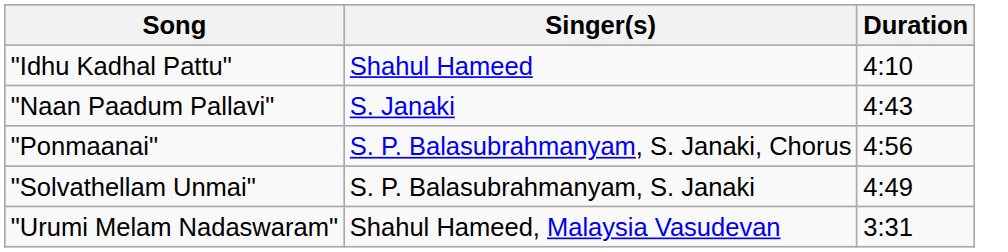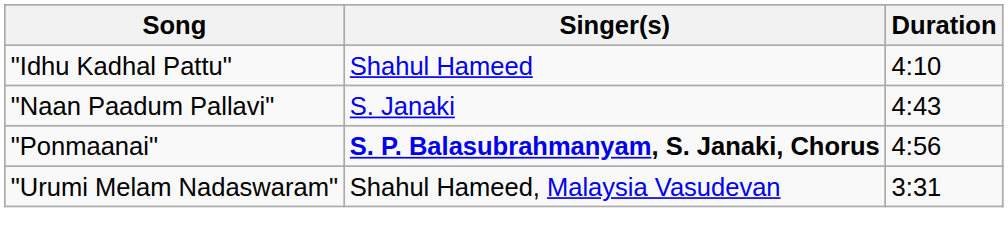"Ponmaanai" | Singer(s): normal -> bold
- row: "Solvathellam Unmai" | S. P. Balasubrahmanyam, S. Janaki | 4:49
